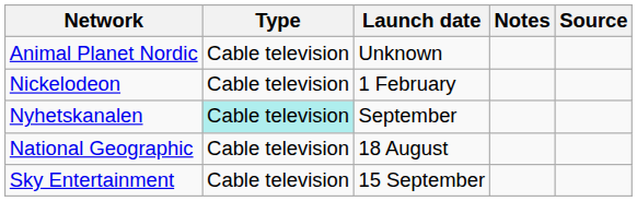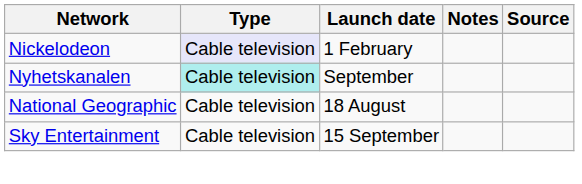- row: Animal Planet Nordic | Cable television | Unknown
Nickelodeon | Type: no background -> lavender background
